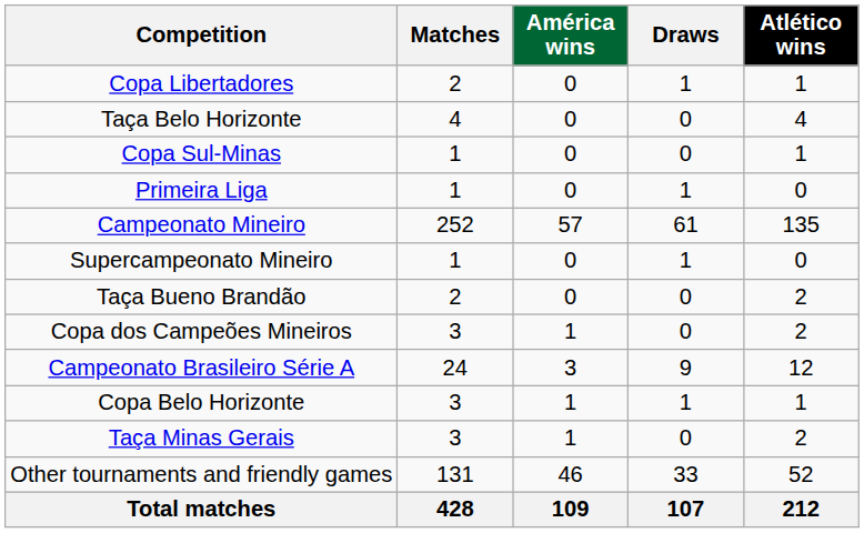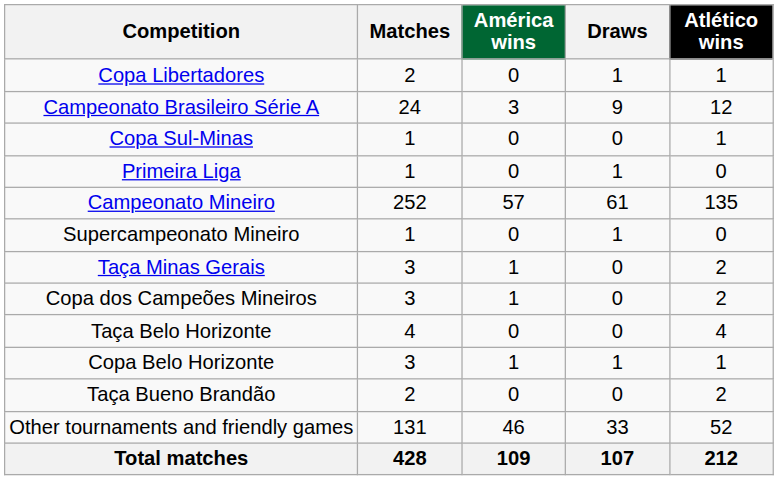rows swapped: Campeonato Brasileiro Série A <-> Taça Belo Horizonte
rows swapped: Taça Minas Gerais <-> Taça Bueno Brandão
